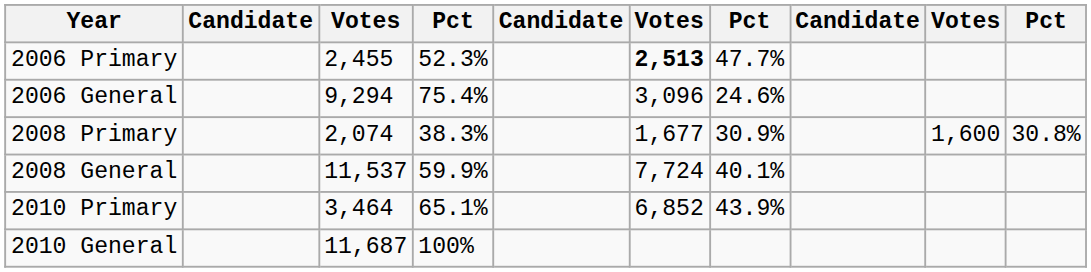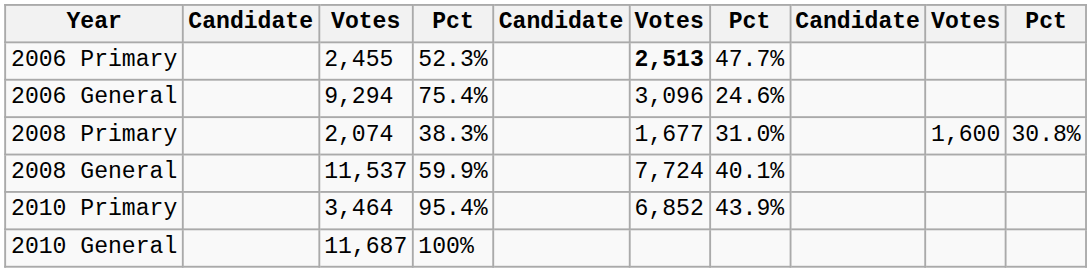2008 Primary | column 7: 30.9% -> 31.0%
2010 Primary | column 4: 65.1% -> 95.4%
